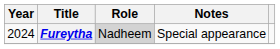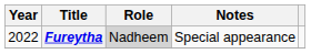Fureytha | Year: 2024 -> 2022
